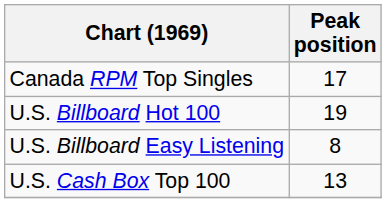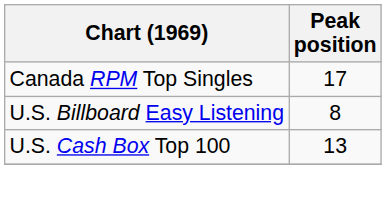- row: U.S. Billboard Hot 100 | 19
